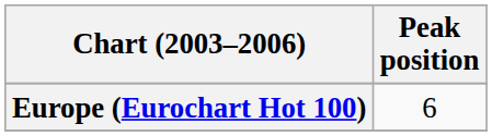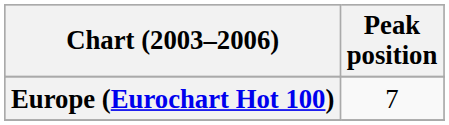Europe (Eurochart Hot 100) | Peak position: 6 -> 7
